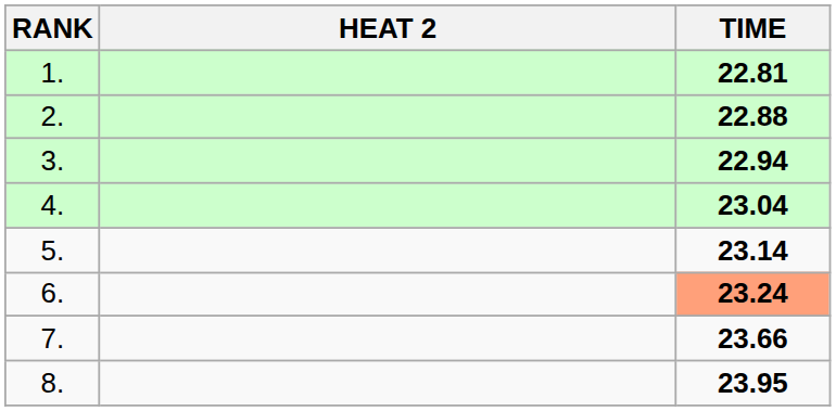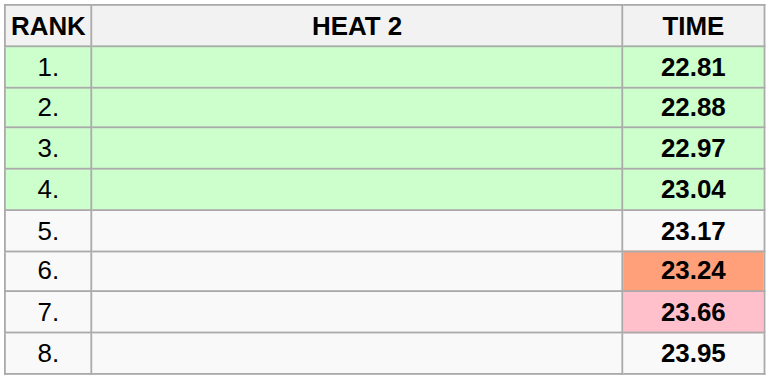3. | TIME: 22.94 -> 22.97
5. | TIME: 23.14 -> 23.17
7. | TIME: no background -> pink background
